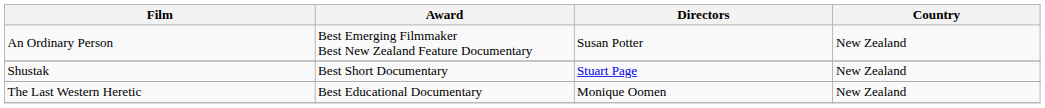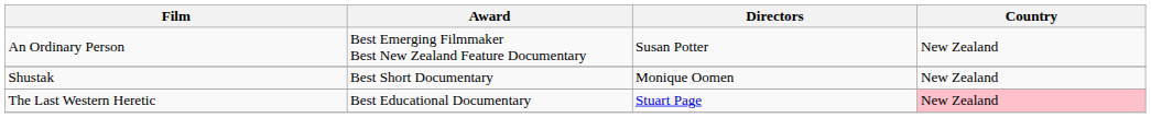Shustak | Directors: Stuart Page -> Monique Oomen
The Last Western Heretic | Directors: Monique Oomen -> Stuart Page
The Last Western Heretic | Country: no background -> pink background
